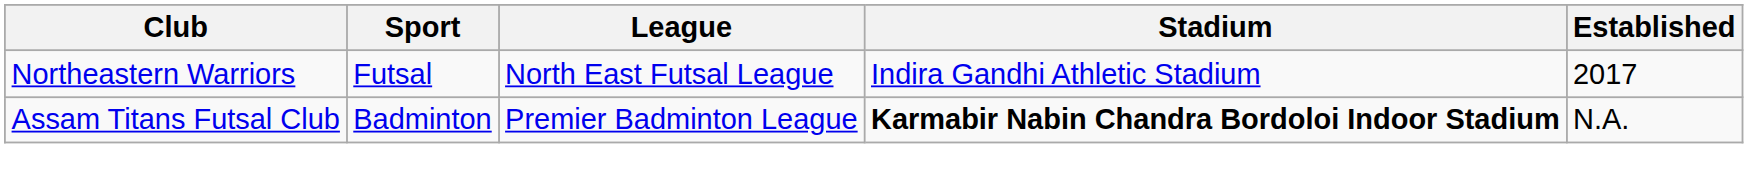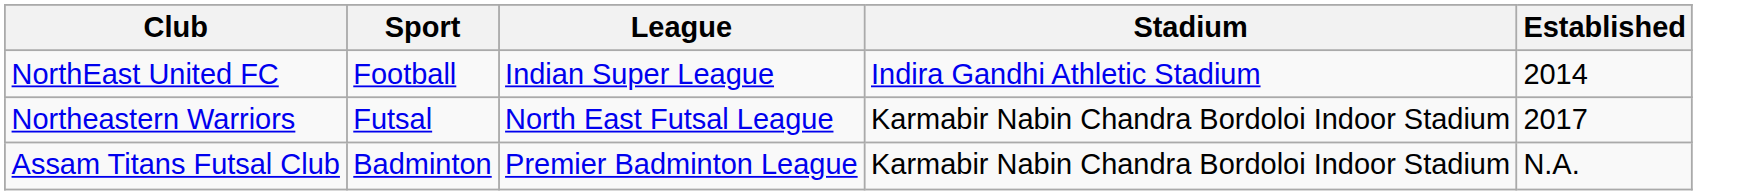+ row: NorthEast United FC | Football | Indian Super League | Indira Gandhi Athletic Stadium | 2014
Northeastern Warriors | Stadium: Indira Gandhi Athletic Stadium -> Karmabir Nabin Chandra Bordoloi Indoor Stadium
Assam Titans Futsal Club | Stadium: bold -> normal
